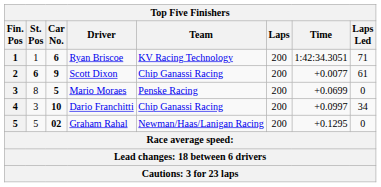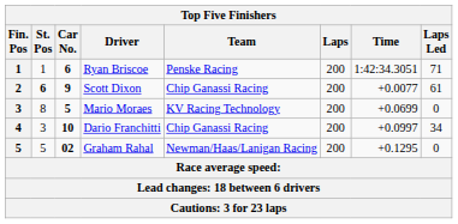Ryan Briscoe | Team: KV Racing Technology -> Penske Racing
Mario Moraes | Team: Penske Racing -> KV Racing Technology
